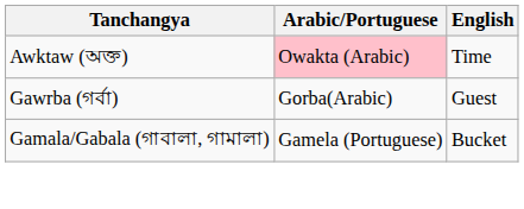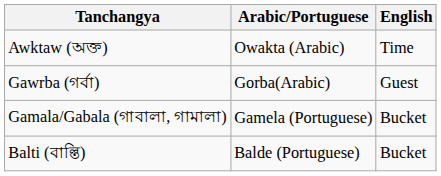Awktaw (অক্ত) | Arabic/Portuguese: pink background -> no background
+ row: Balti (বাল্তি) | Balde (Portuguese) | Bucket
